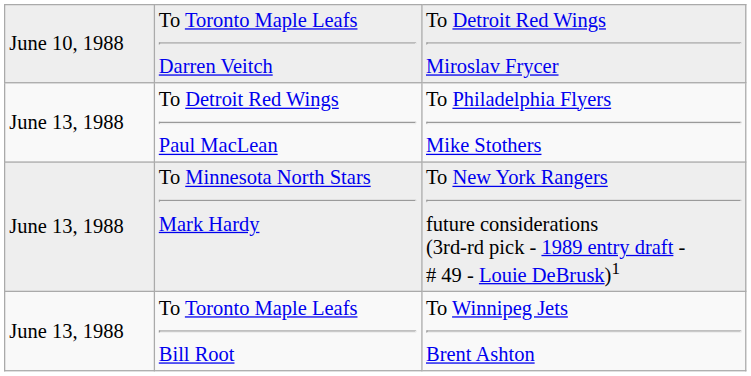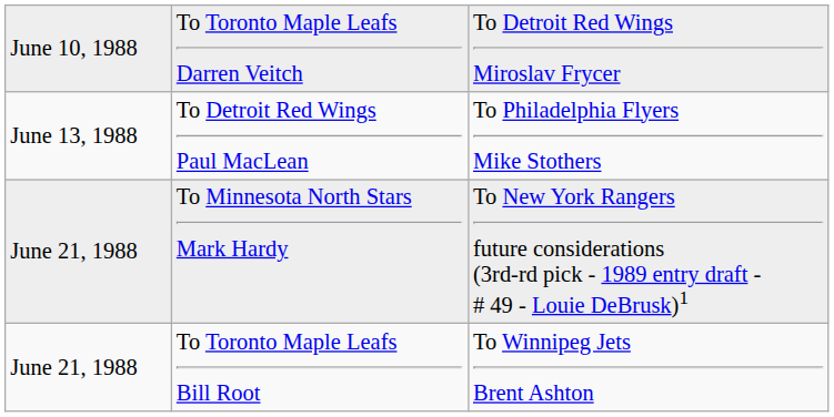To Minnesota North Stars Mark Hardy | column 1: June 13, 1988 -> June 21, 1988
To Toronto Maple Leafs Bill Root | column 1: June 13, 1988 -> June 21, 1988
